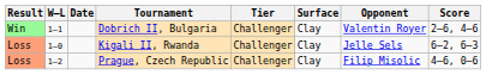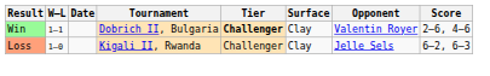Dobrich II, Bulgaria | Tier: normal -> bold
- row: Loss | 1–2 | Prague, Czech Republic | Challenger | Clay | Filip Misolic | 4–6, 0–6
